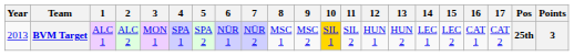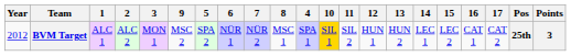columns swapped: 4 <-> 9
BVM Target | Year: 2013 -> 2012
